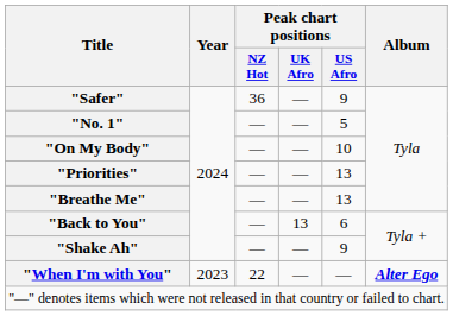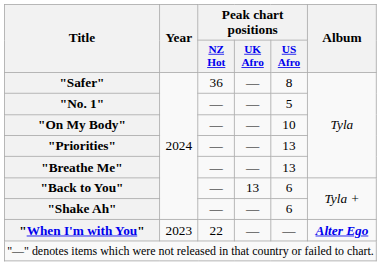"Safer" | Peak chart positions / US Afro: 9 -> 8
"Shake Ah" | Peak chart positions / US Afro: 9 -> 6
